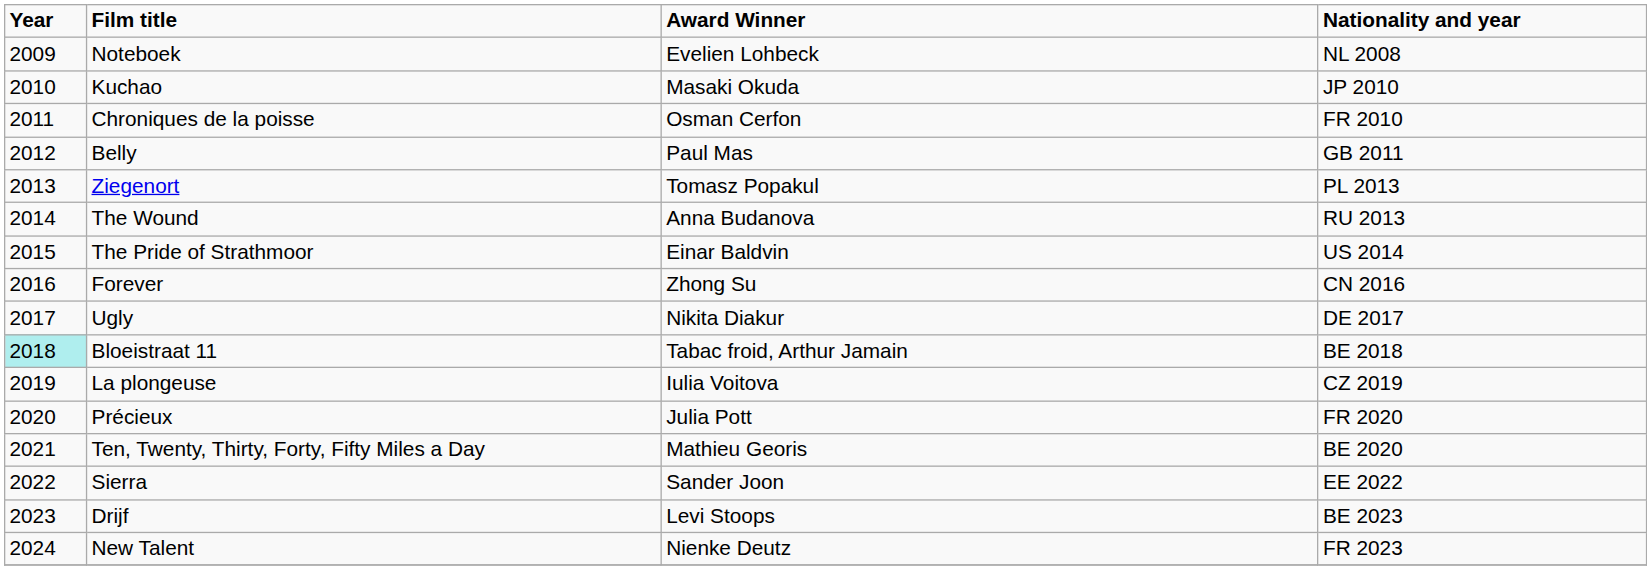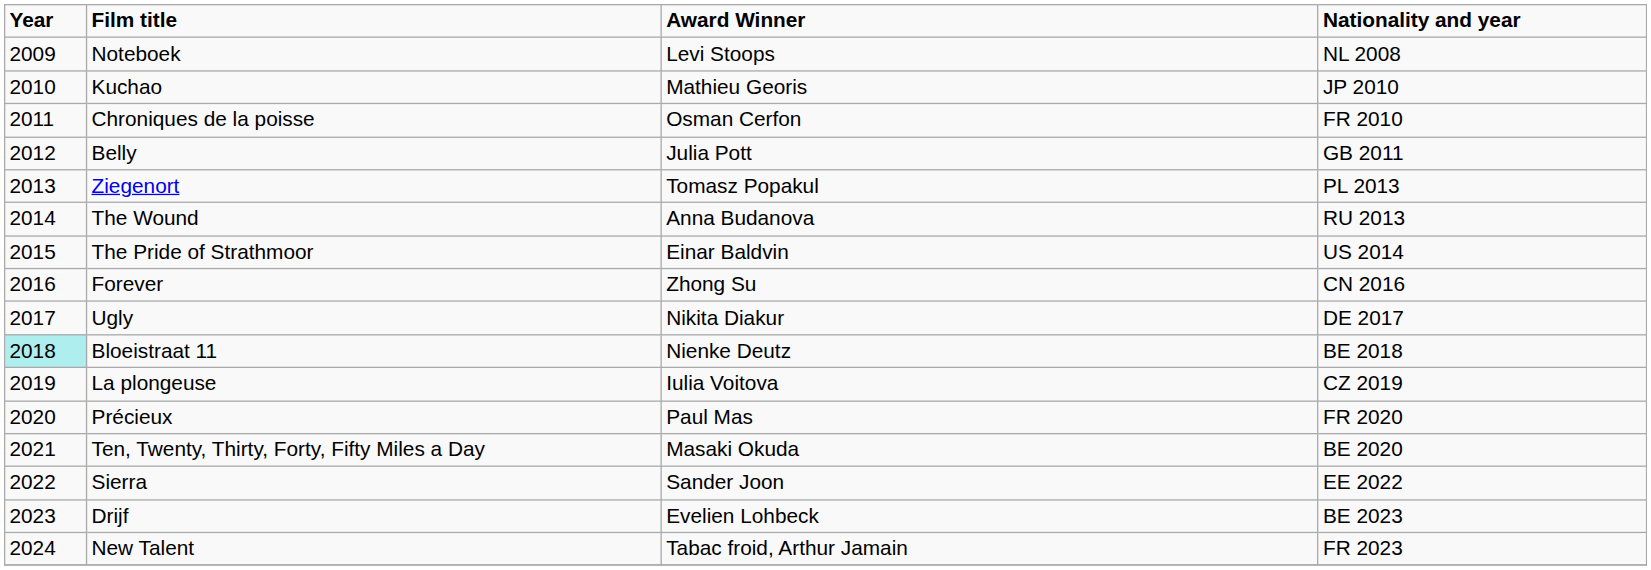Noteboek | Award Winner: Evelien Lohbeck -> Levi Stoops
Kuchao | Award Winner: Masaki Okuda -> Mathieu Georis
Belly | Award Winner: Paul Mas -> Julia Pott
Bloeistraat 11 | Award Winner: Tabac froid, Arthur Jamain -> Nienke Deutz
Précieux | Award Winner: Julia Pott -> Paul Mas
Ten, Twenty, Thirty, Forty, Fifty Miles a Day | Award Winner: Mathieu Georis -> Masaki Okuda
Drijf | Award Winner: Levi Stoops -> Evelien Lohbeck
New Talent | Award Winner: Nienke Deutz -> Tabac froid, Arthur Jamain
